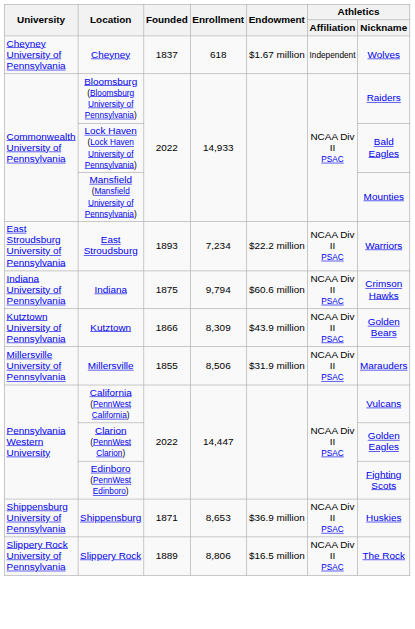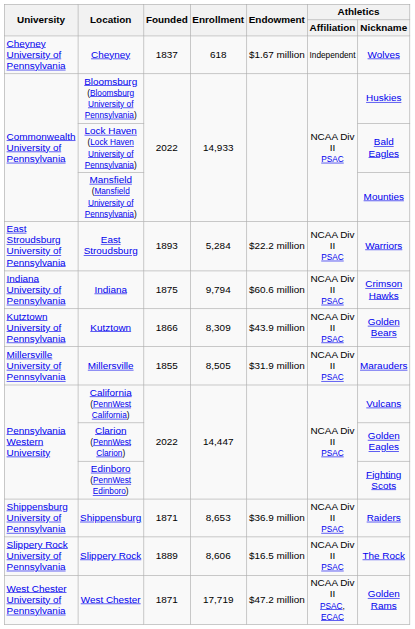Bloomsburg (Bloomsburg University of Pennsylvania) | Athletics / Nickname: Raiders -> Huskies
East Stroudsburg | Enrollment: 7,234 -> 5,284
Millersville | Enrollment: 8,506 -> 8,505
Shippensburg | Athletics / Nickname: Huskies -> Raiders
Slippery Rock | Enrollment: 8,806 -> 8,606
+ row: West Chester University of Pennsylvania | West Chester | 1871 | 17,719 | $47.2 million | NCAA Div II PSAC, ECAC | Golden Rams
